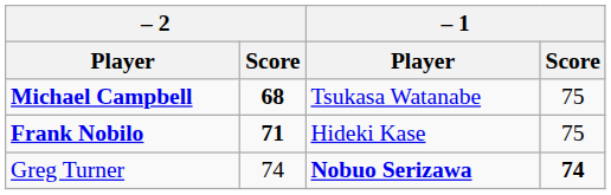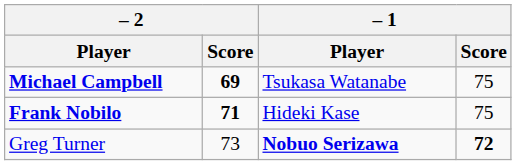Michael Campbell | – 2 / Score: 68 -> 69
Greg Turner | – 2 / Score: 74 -> 73
Greg Turner | – 1 / Score: 74 -> 72
